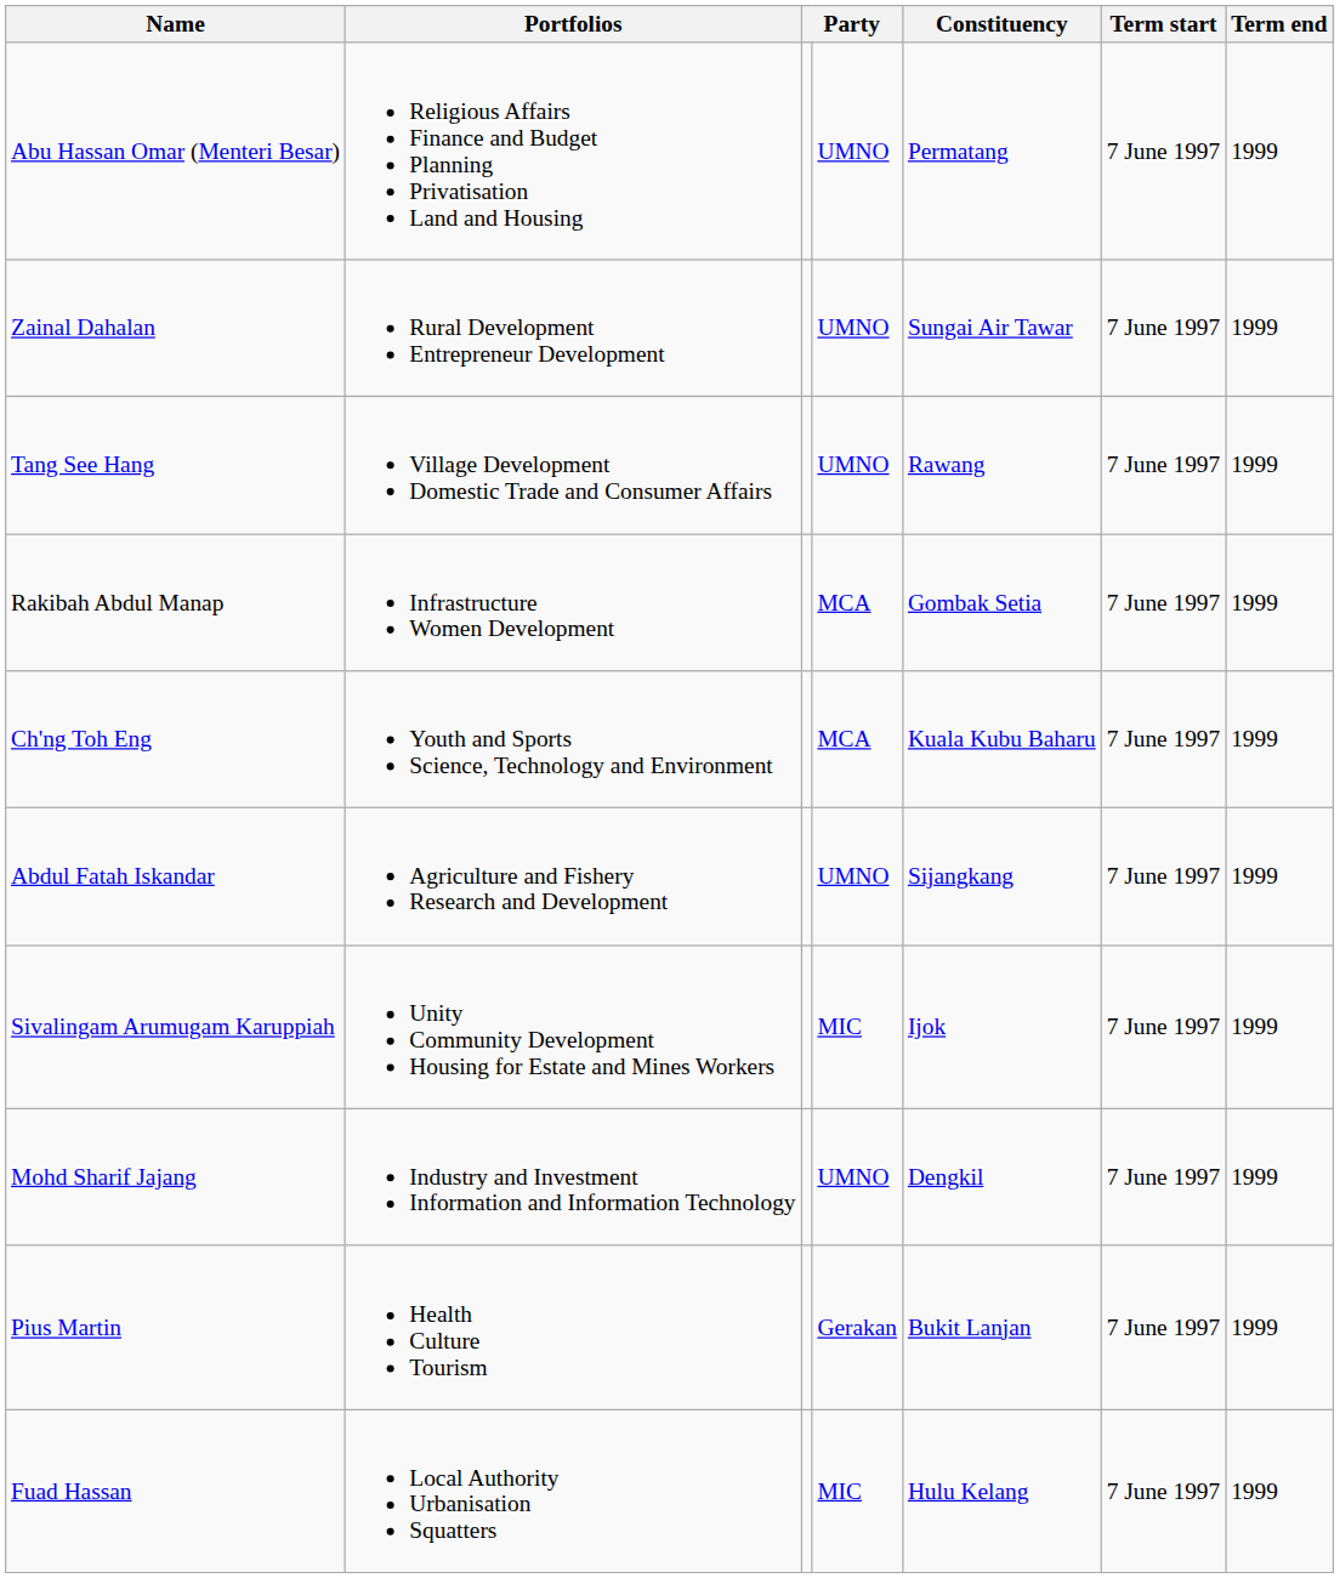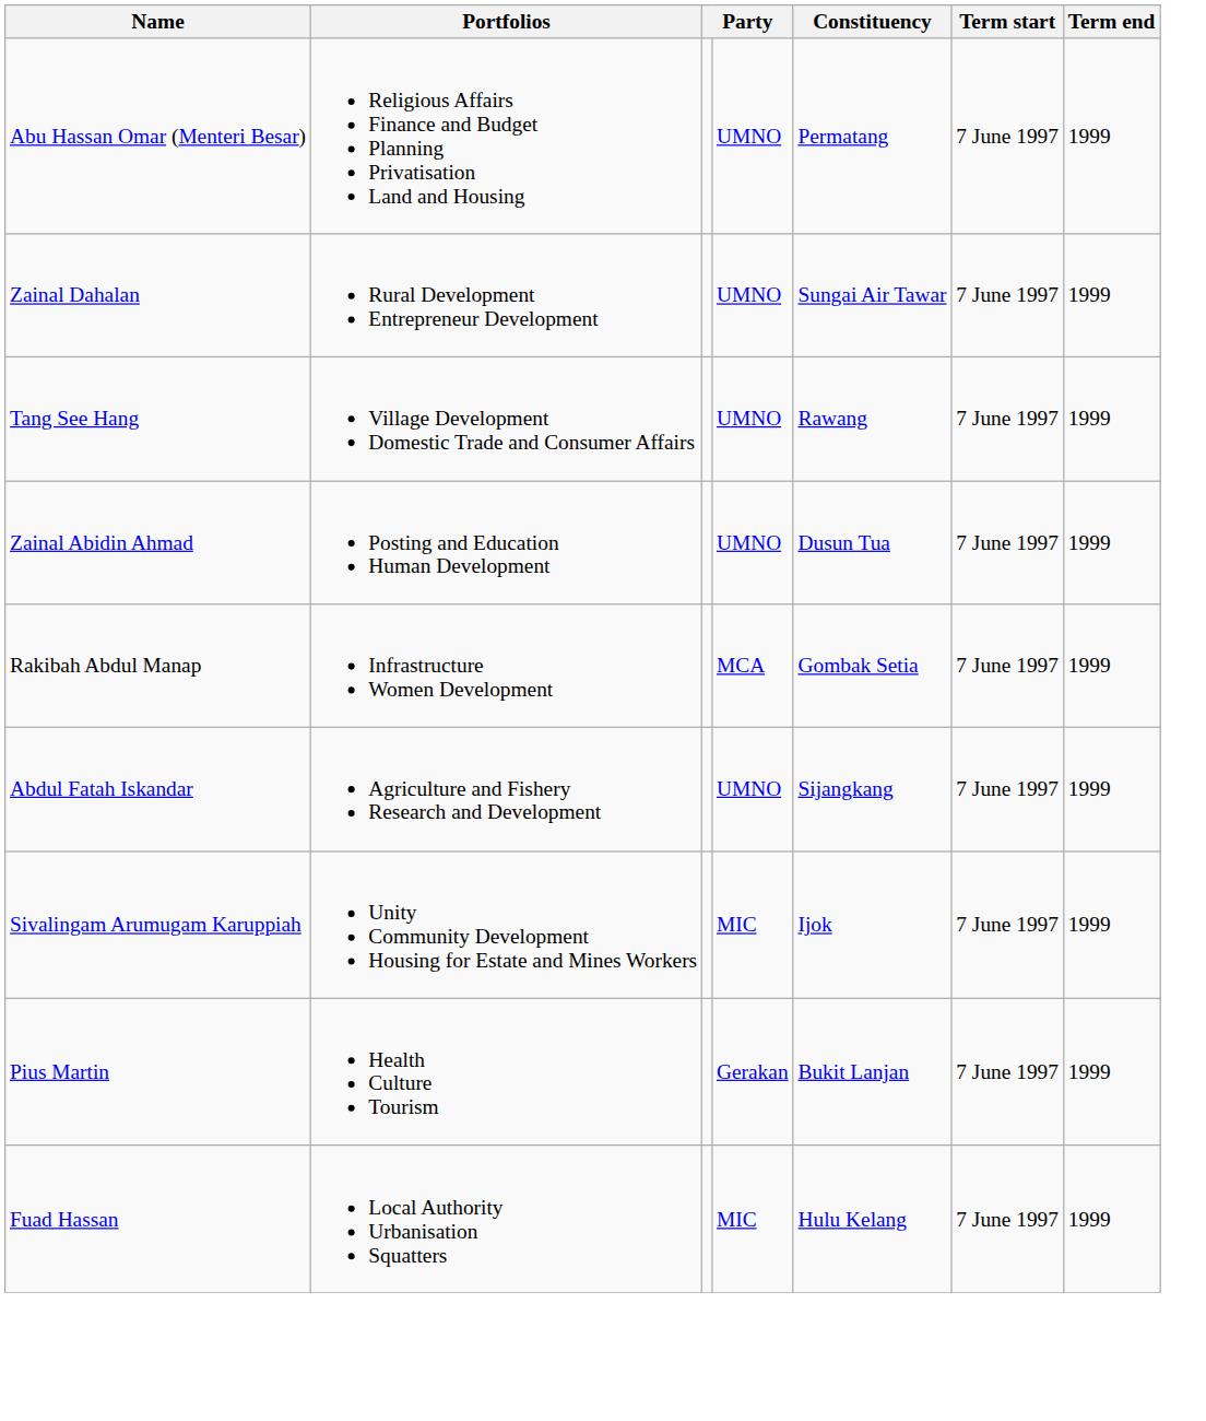+ row: Zainal Abidin Ahmad | Posting and Education Human Development | UMNO | Dusun Tua | 7 June 1997 | 1999
- row: Ch'ng Toh Eng | Youth and Sports Science, Technology and Environment | MCA | Kuala Kubu Baharu | 7 June 1997 | 1999
- row: Mohd Sharif Jajang | Industry and Investment Information and Information Technology | UMNO | Dengkil | 7 June 1997 | 1999
